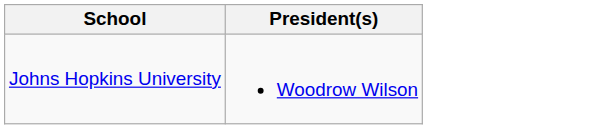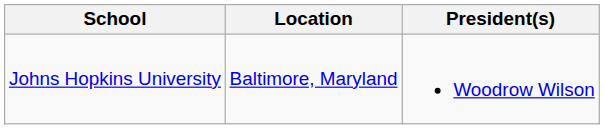+ column: Location | Baltimore, Maryland
